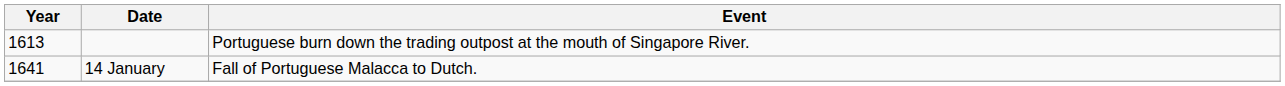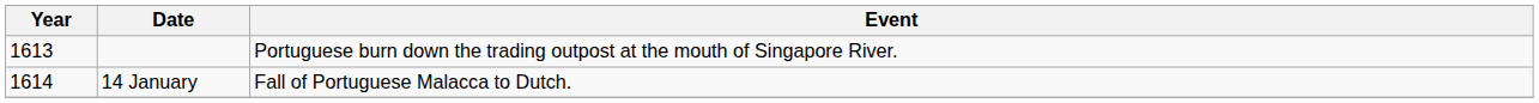14 January | Year: 1641 -> 1614
